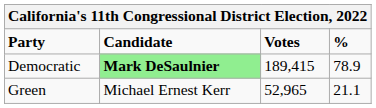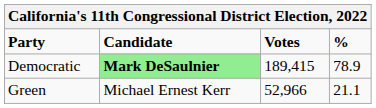Green | Votes: 52,965 -> 52,966
